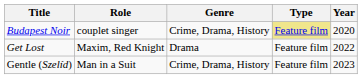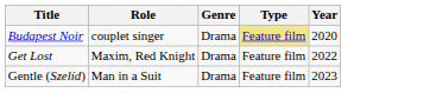Budapest Noir | Genre: Crime, Drama, History -> Drama
Gentle (Szelíd) | Genre: Crime, Drama, History -> Drama
